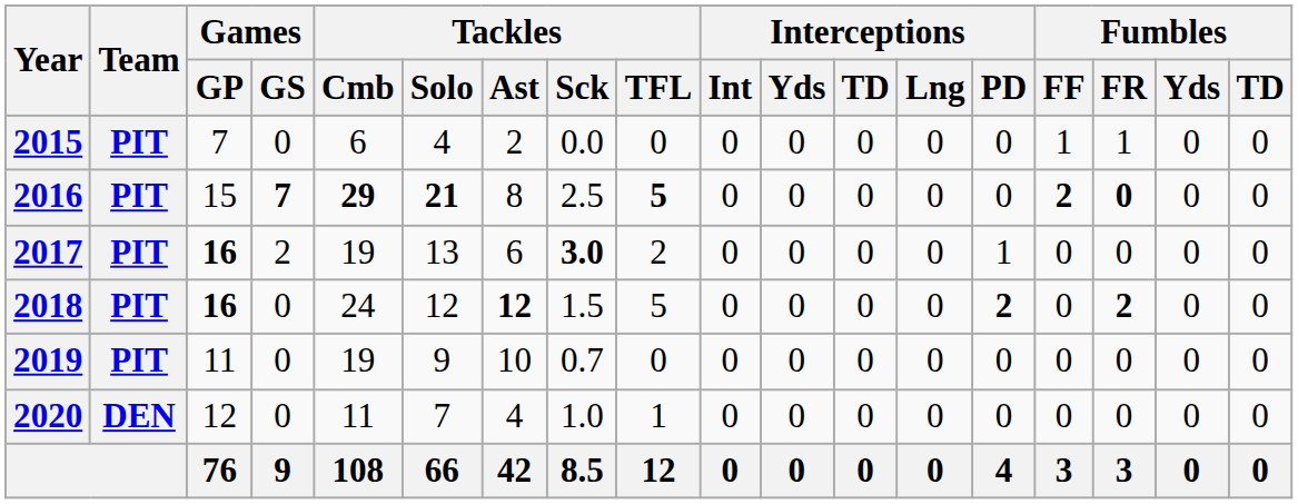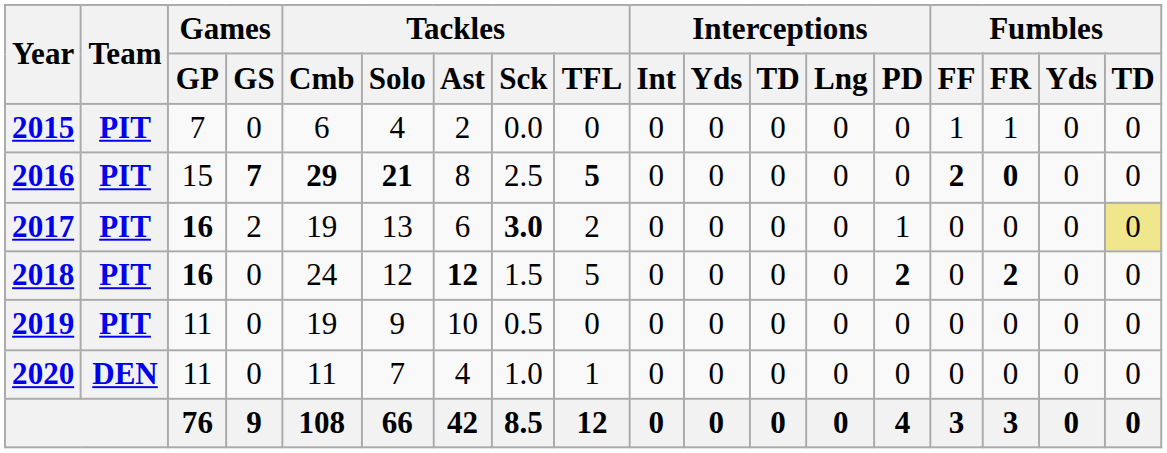2017 | Fumbles / TD: no background -> khaki background
2019 | Tackles / Sck: 0.7 -> 0.5
2020 | Games / GP: 12 -> 11
